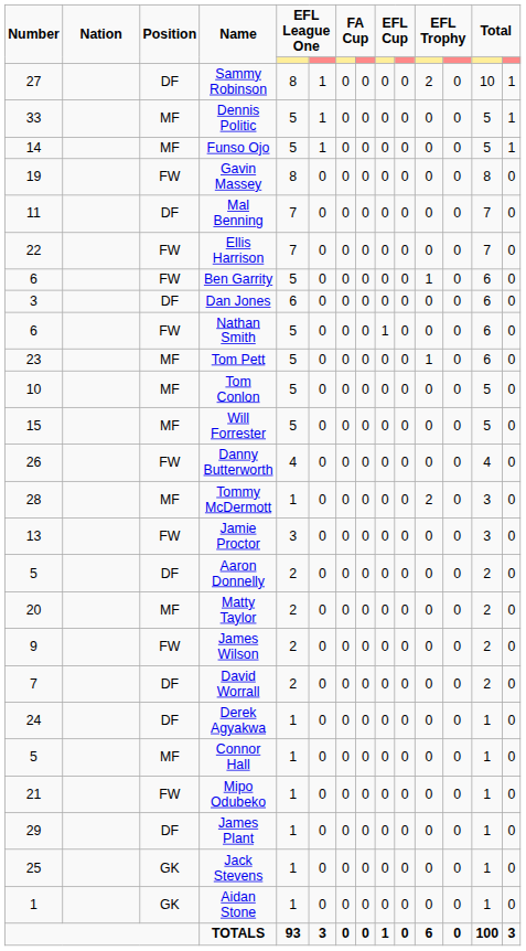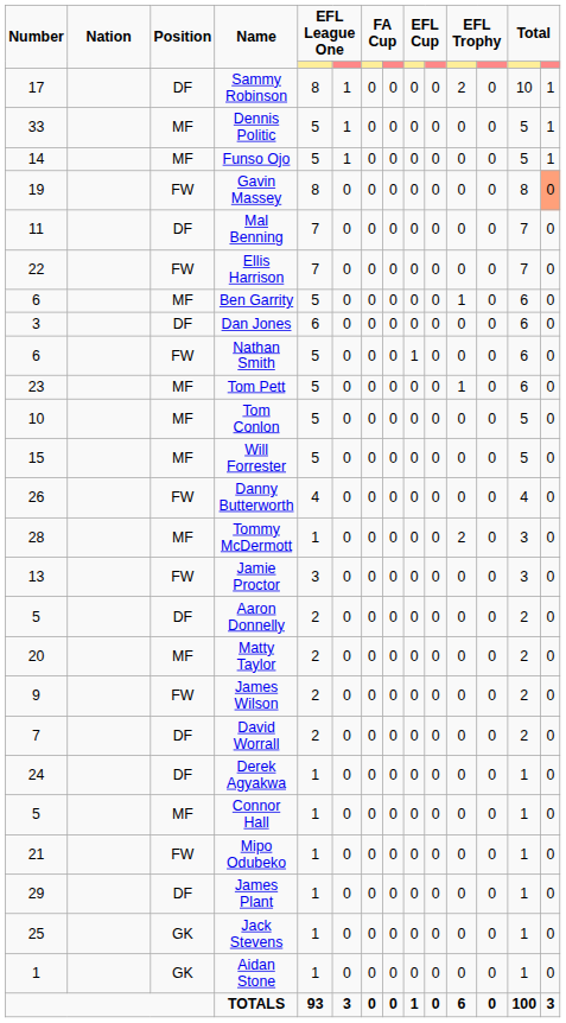Sammy Robinson | Number: 27 -> 17
Gavin Massey | column 14: no background -> lightsalmon background
Ben Garrity | Position: FW -> MF
